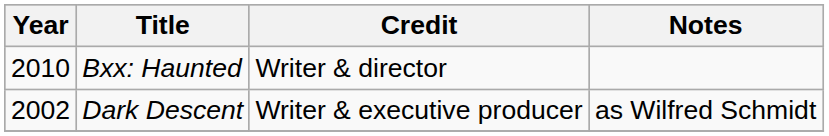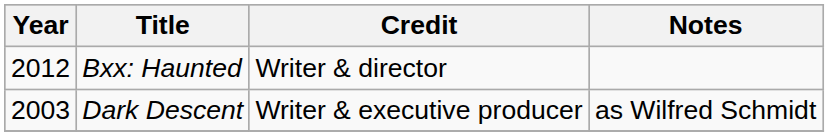Bxx: Haunted | Year: 2010 -> 2012
Dark Descent | Year: 2002 -> 2003
